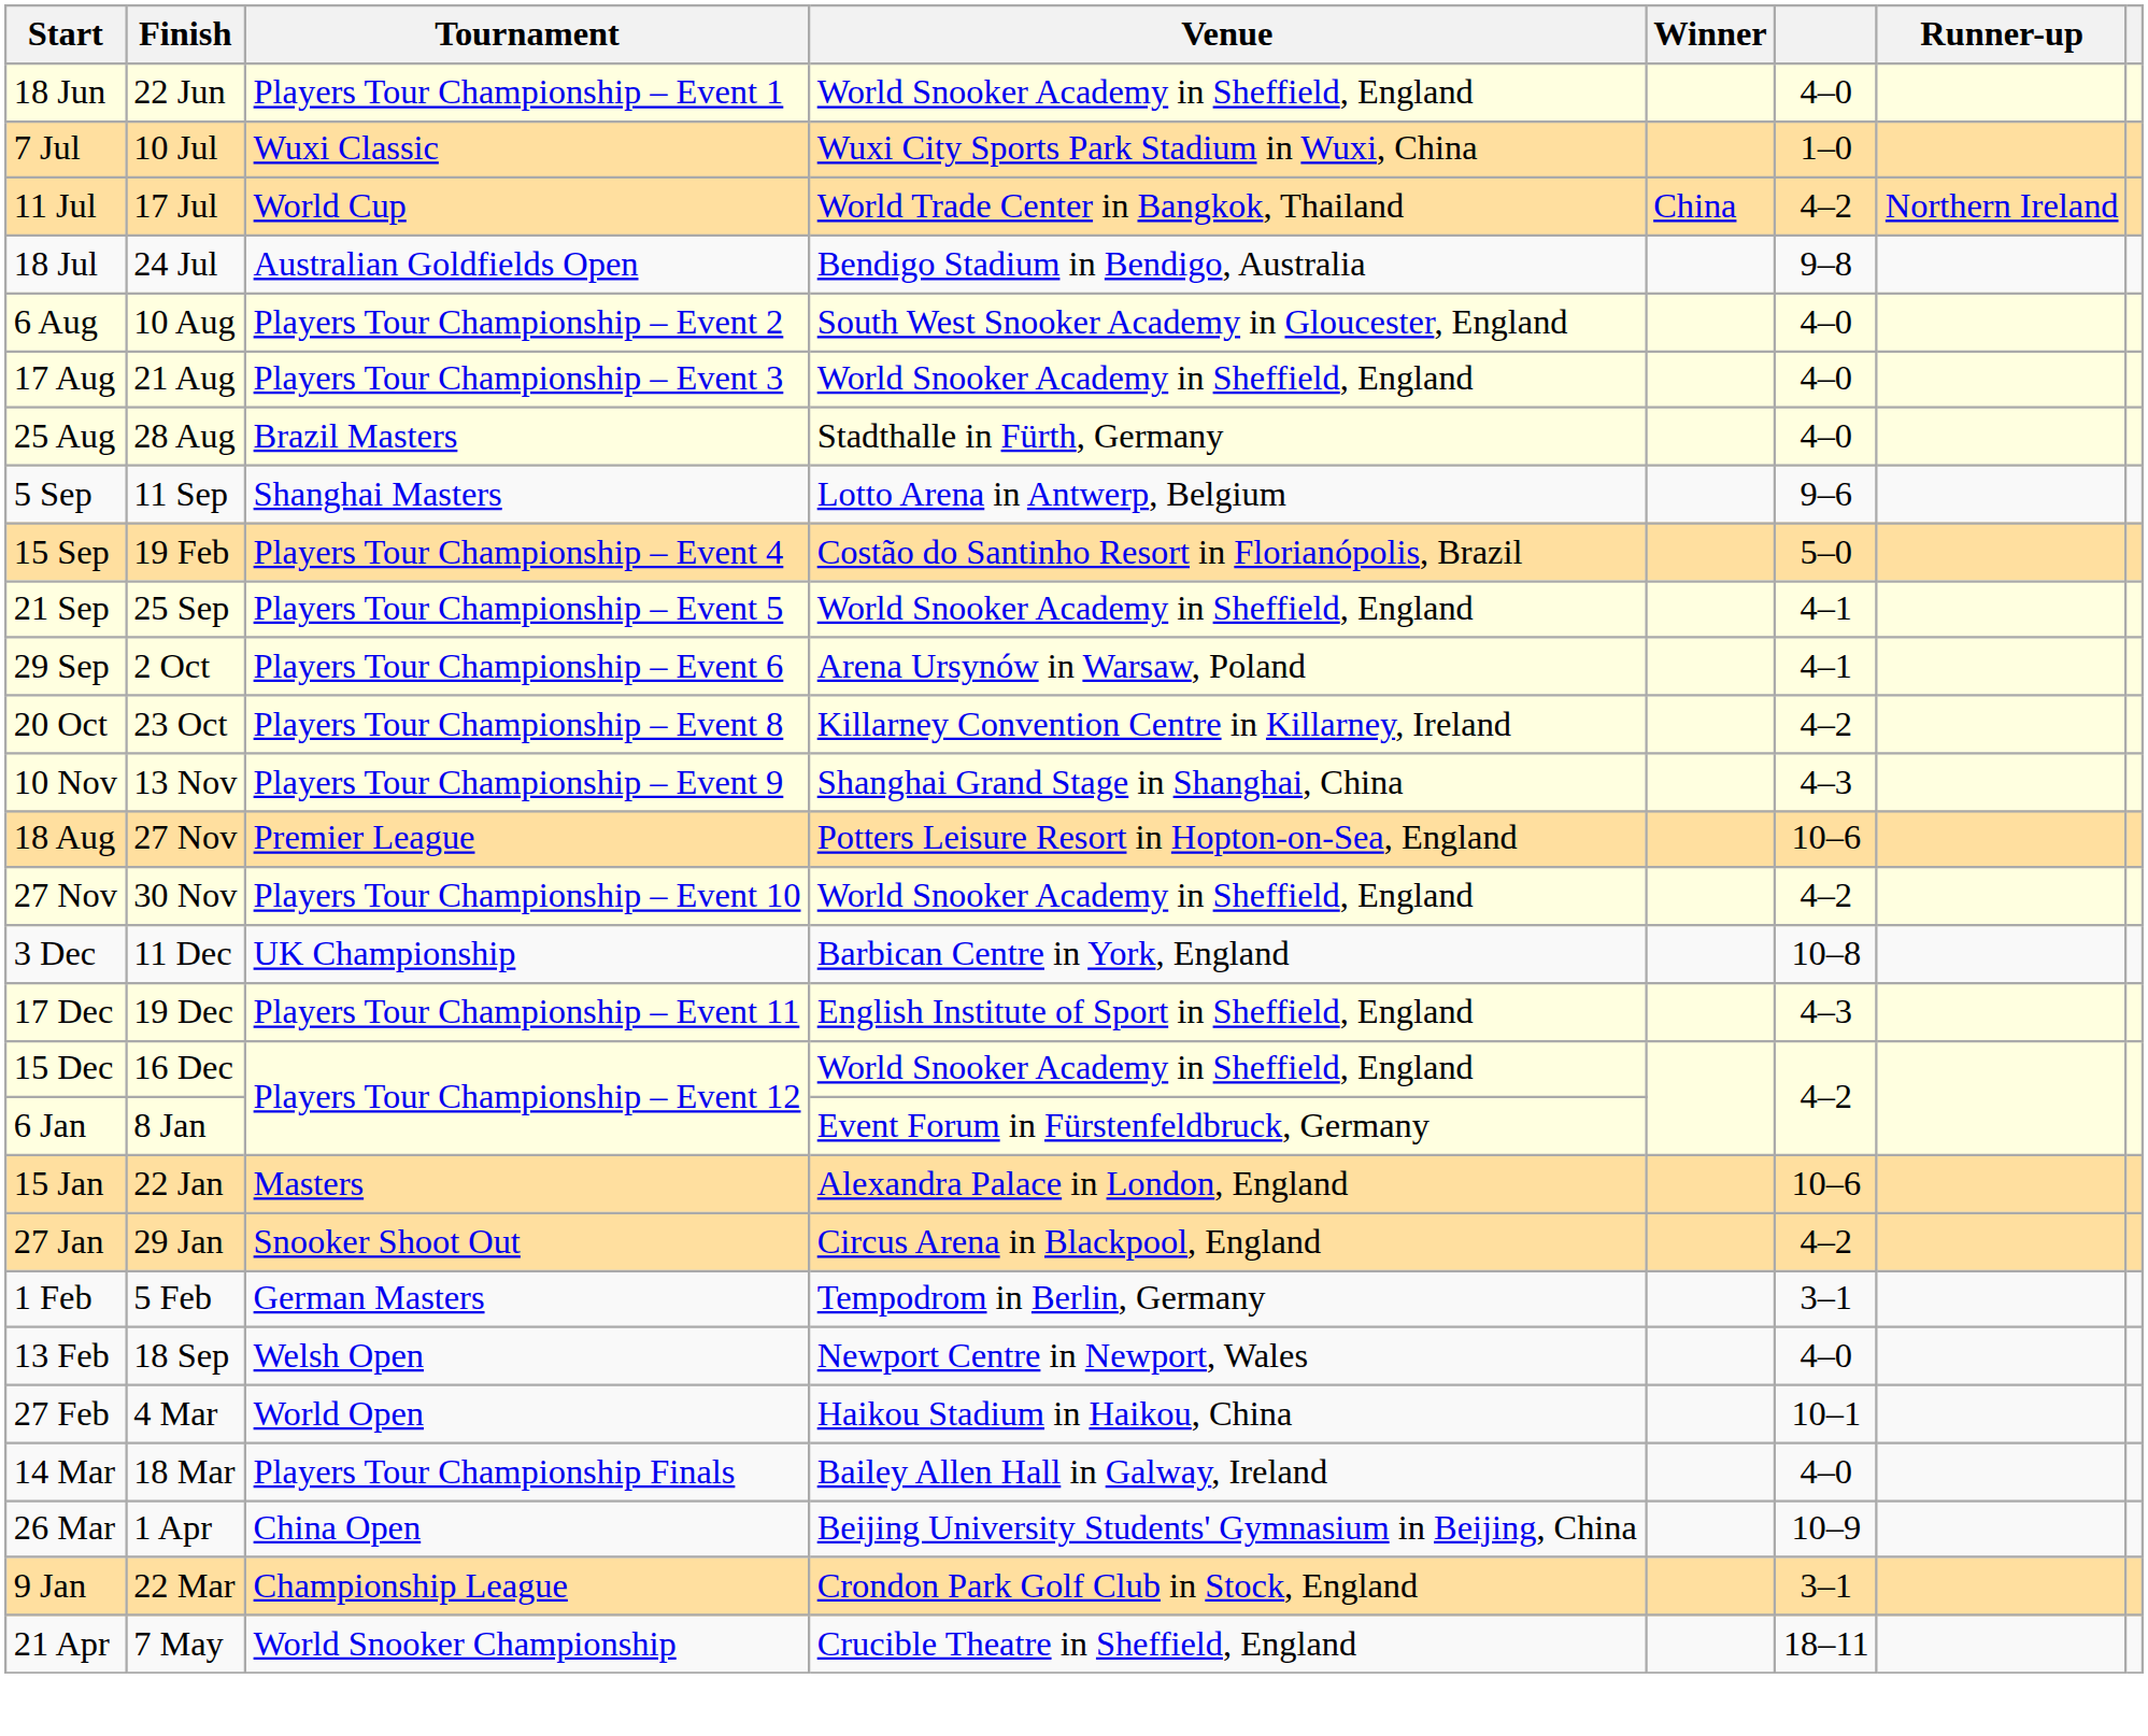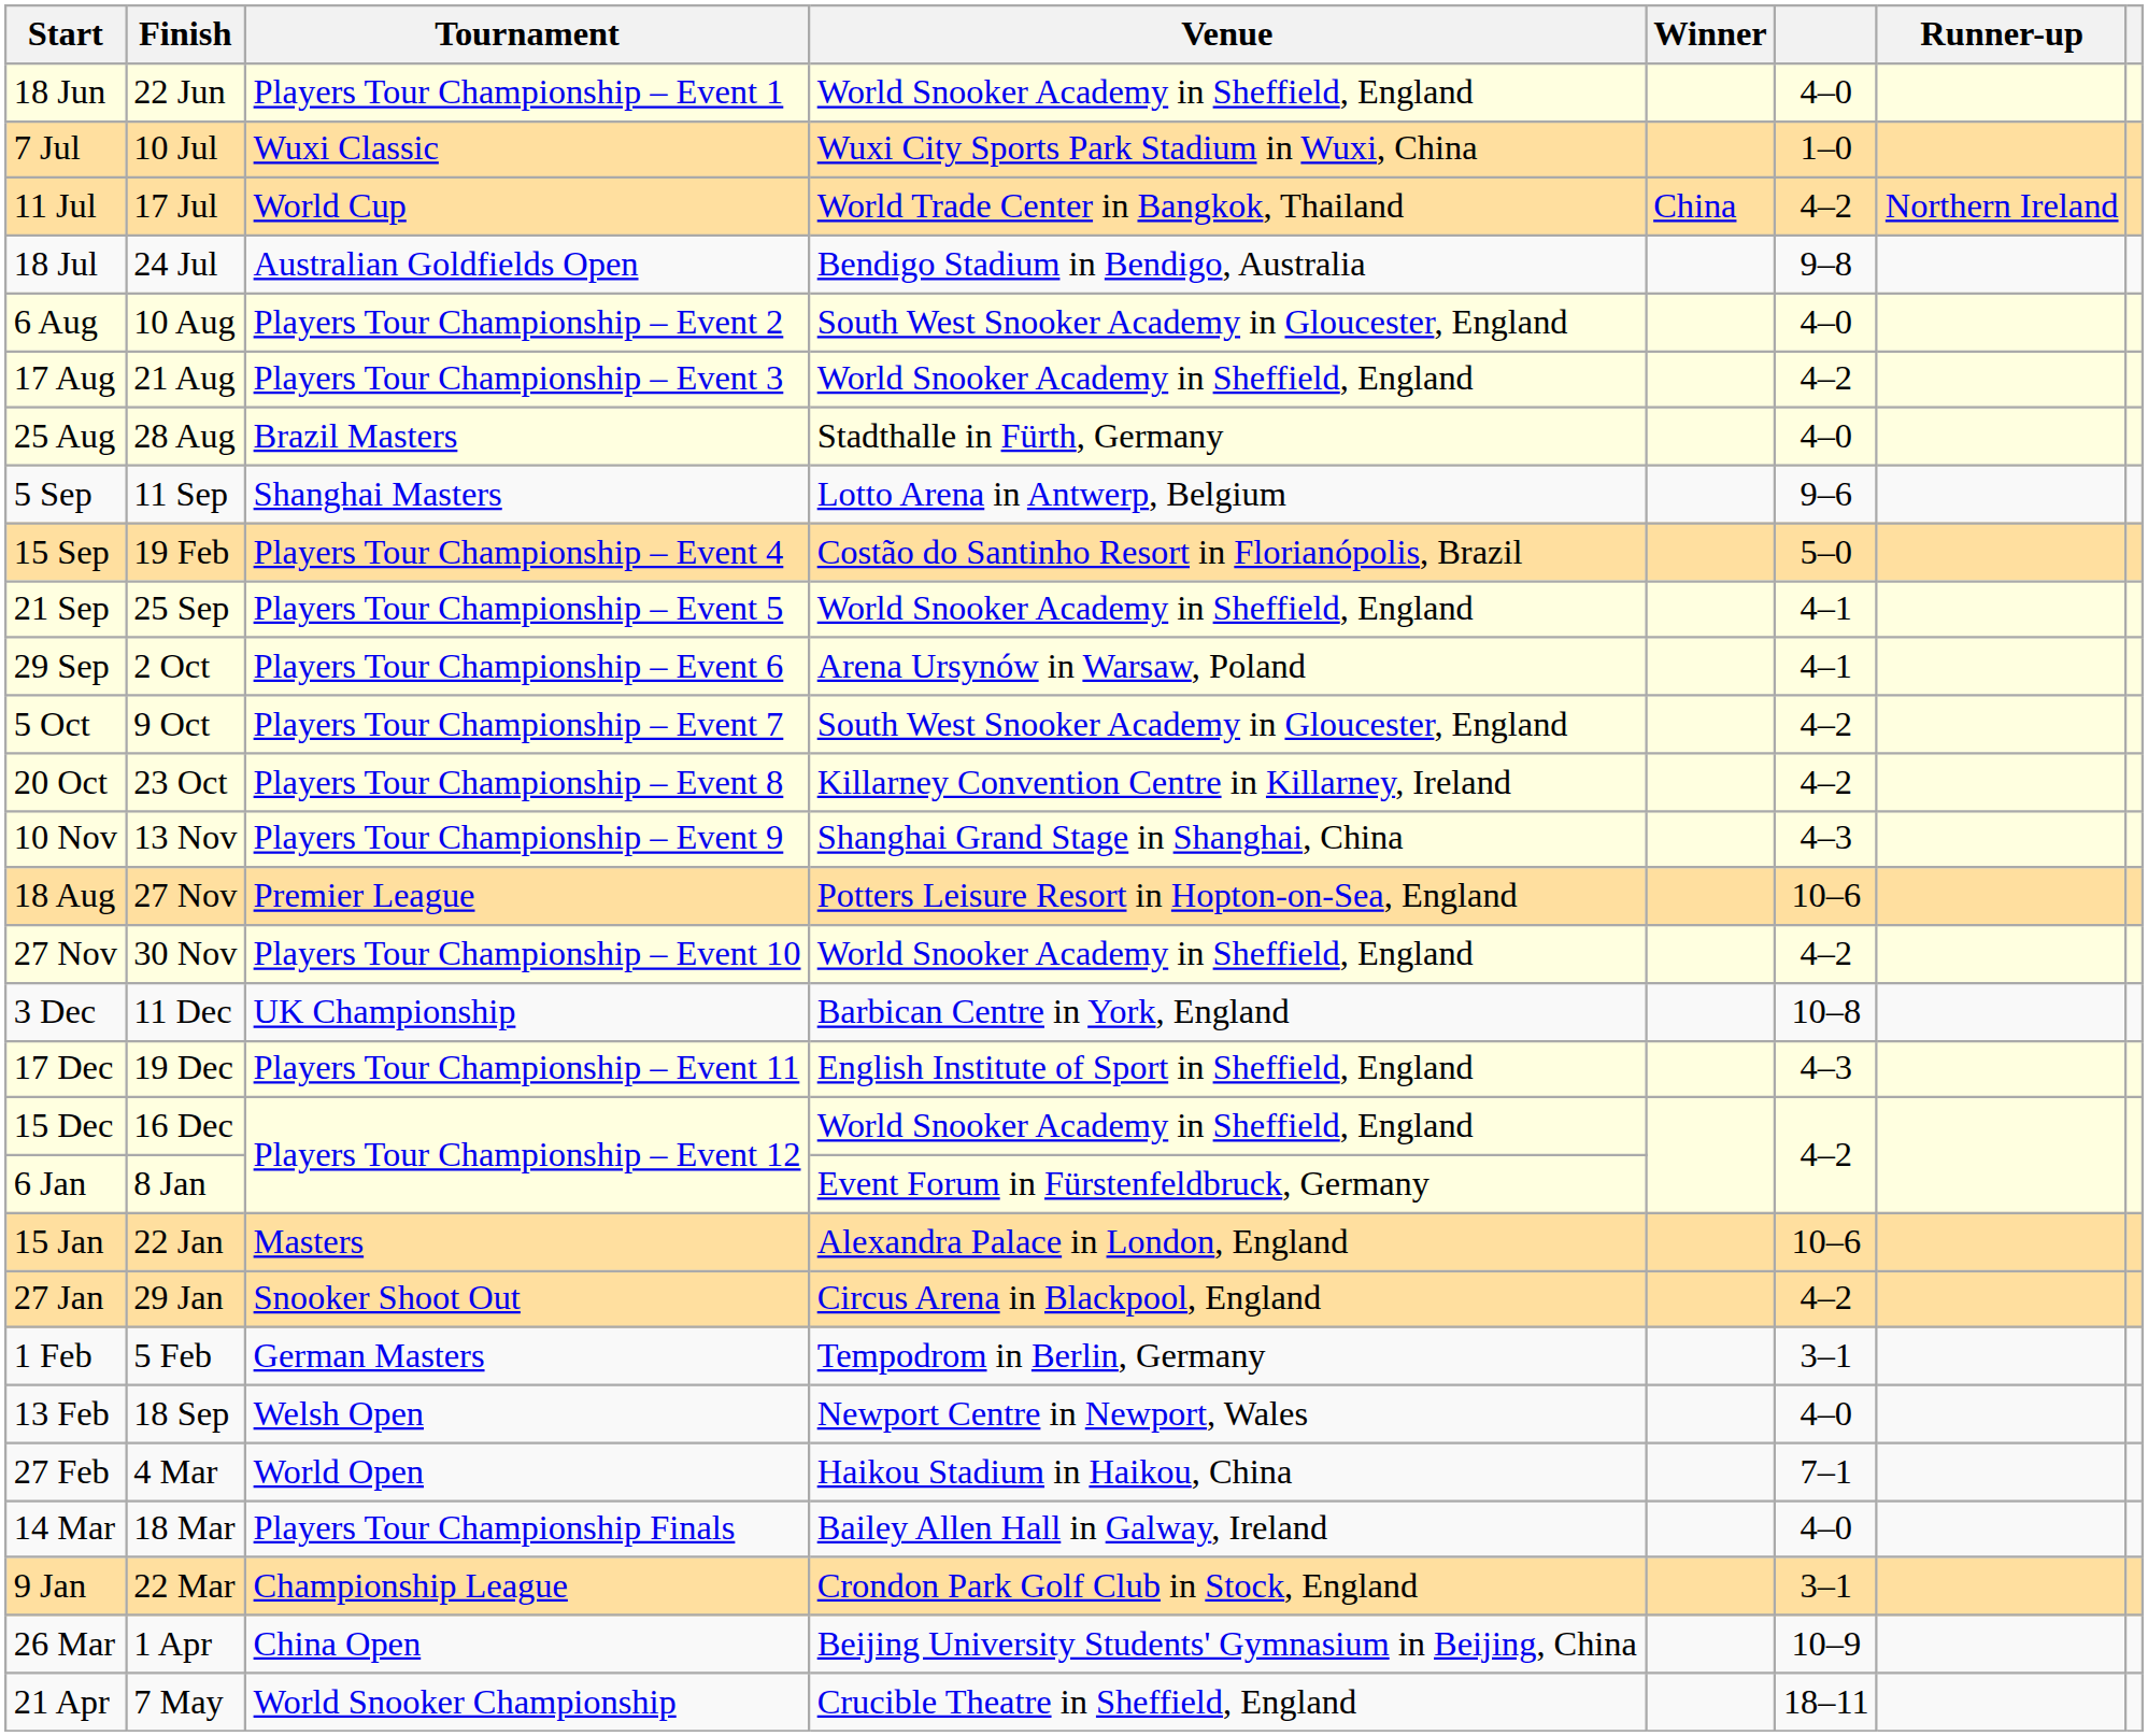17 Aug | column 6: 4–0 -> 4–2
+ row: 5 Oct | 9 Oct | Players Tour Championship – Event 7 | South West Snooker Academy in Gloucester, England | 4–2
27 Feb | column 6: 10–1 -> 7–1
rows swapped: 9 Jan <-> 26 Mar
